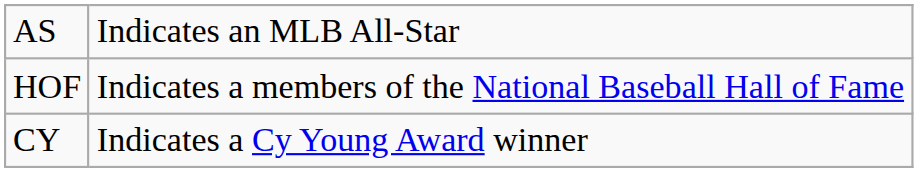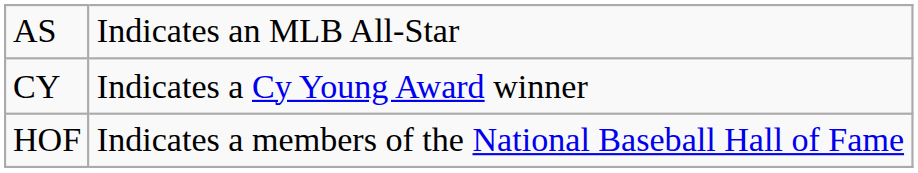rows swapped: CY <-> HOF
